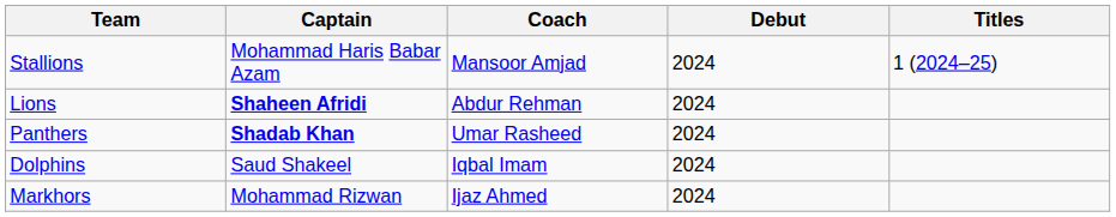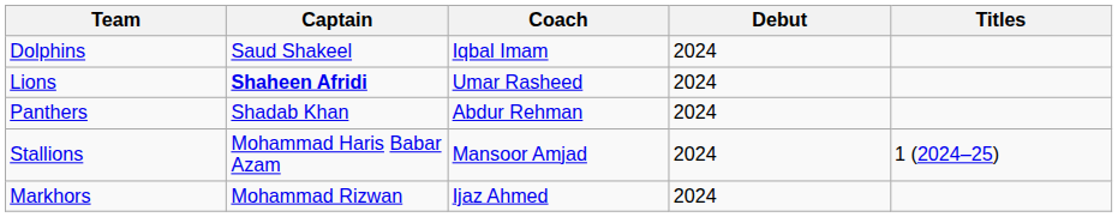rows swapped: Dolphins <-> Stallions
Lions | Coach: Abdur Rehman -> Umar Rasheed
Panthers | Captain: bold -> normal
Panthers | Coach: Umar Rasheed -> Abdur Rehman
